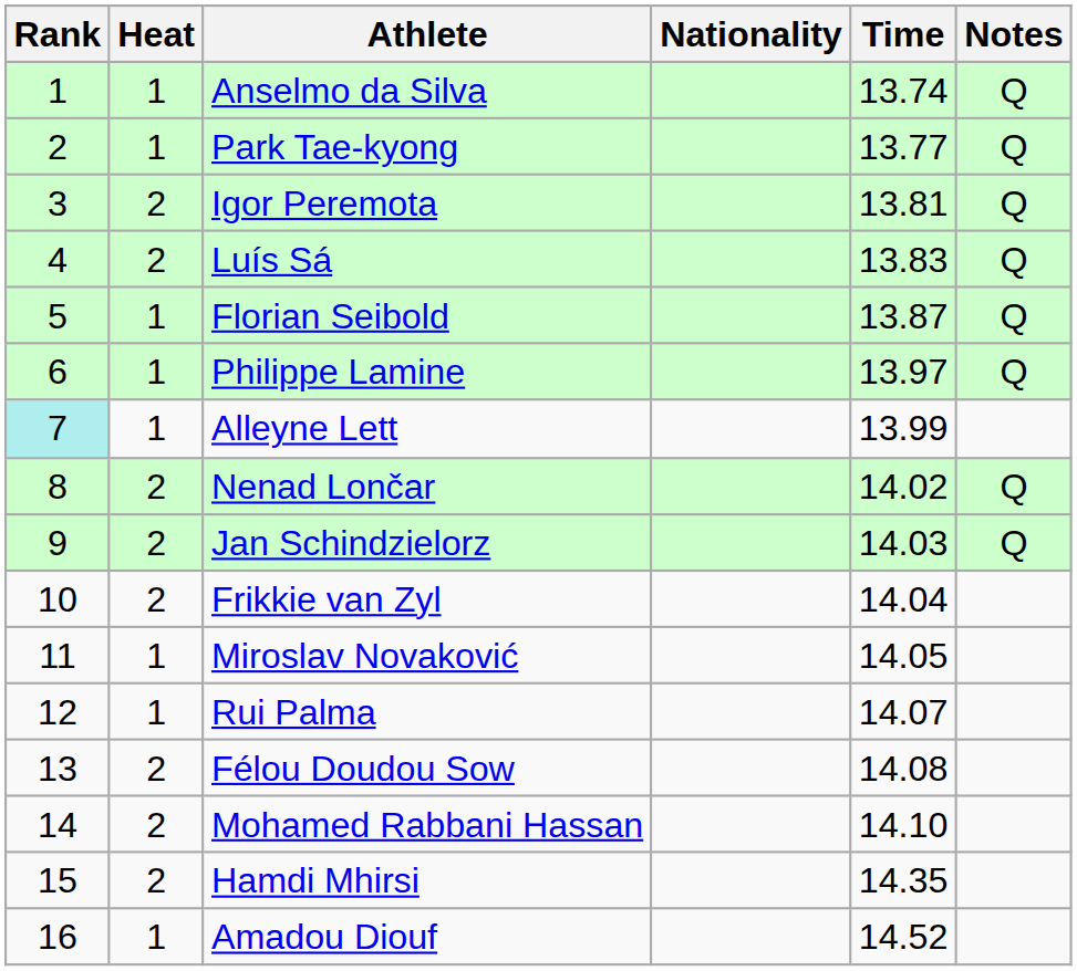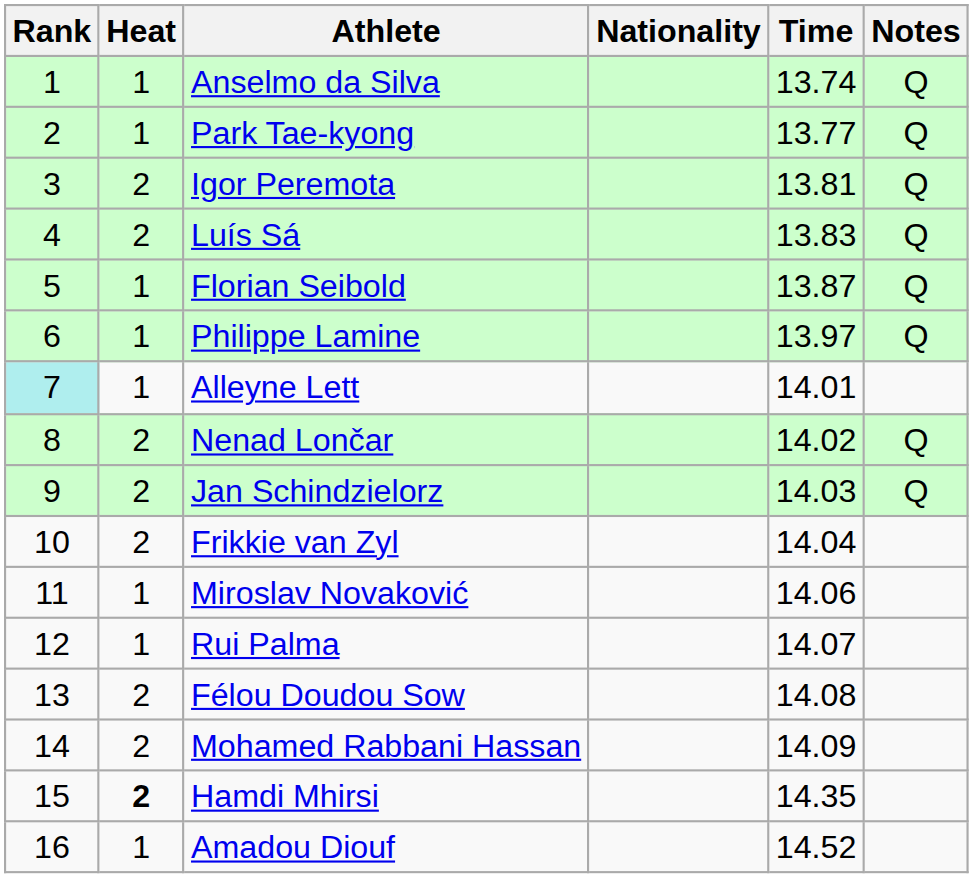Alleyne Lett | Time: 13.99 -> 14.01
Miroslav Novaković | Time: 14.05 -> 14.06
Mohamed Rabbani Hassan | Time: 14.10 -> 14.09
Hamdi Mhirsi | Heat: normal -> bold
